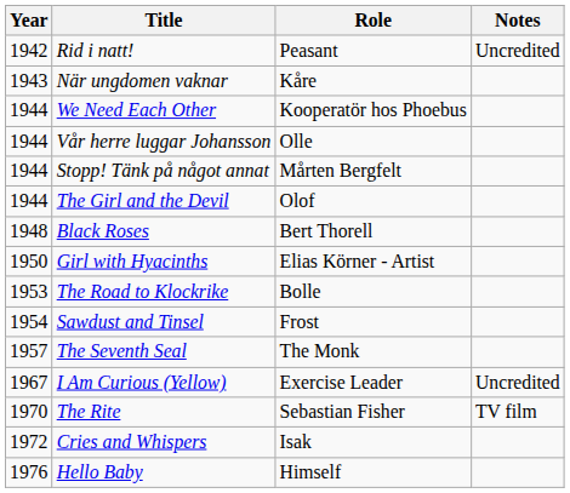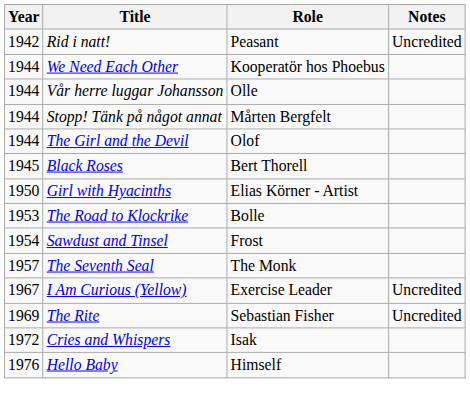- row: 1943 | När ungdomen vaknar | Kåre
Black Roses | Year: 1948 -> 1945
The Rite | Year: 1970 -> 1969
The Rite | Notes: TV film -> Uncredited
